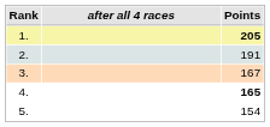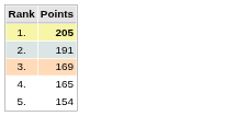- column: after all 4 races
3. | Points: 167 -> 169
4. | Points: bold -> normal
